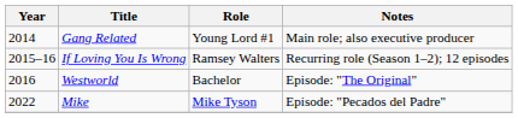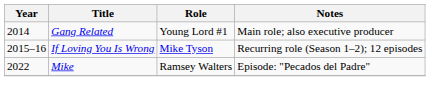If Loving You Is Wrong | Role: Ramsey Walters -> Mike Tyson
- row: 2016 | Westworld | Bachelor | Episode: "The Original"
Mike | Role: Mike Tyson -> Ramsey Walters
